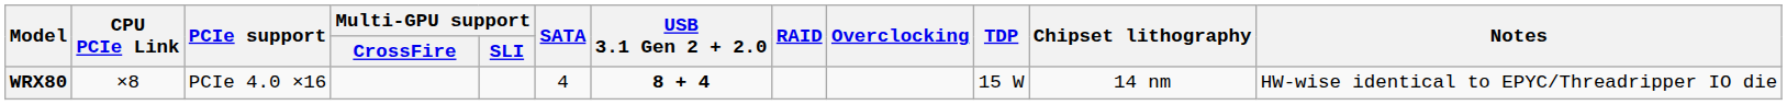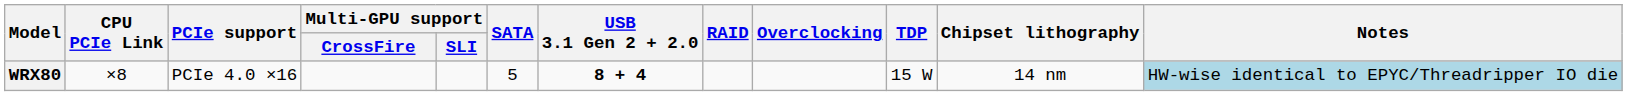WRX80 | SATA: 4 -> 5
WRX80 | Notes: no background -> lightblue background
